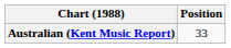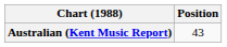Australian (Kent Music Report) | Position: 33 -> 43
